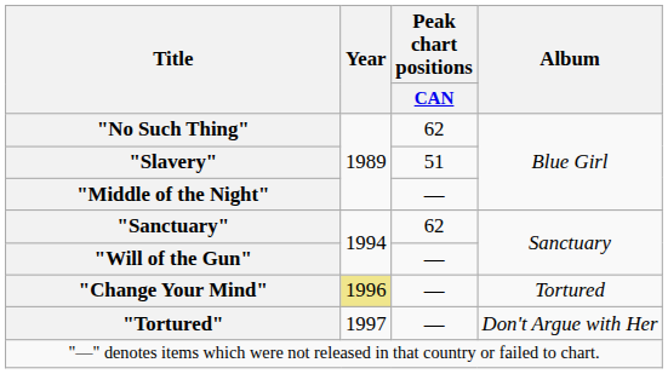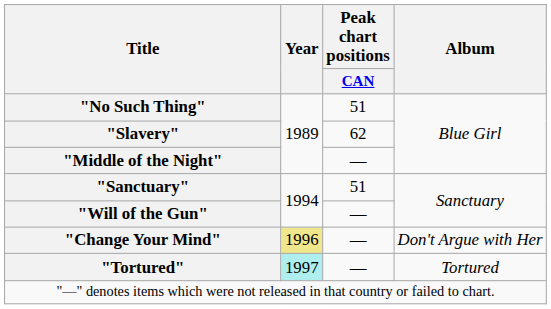"No Such Thing" | Peak chart positions / CAN: 62 -> 51
"Slavery" | Peak chart positions / CAN: 51 -> 62
"Sanctuary" | Peak chart positions / CAN: 62 -> 51
"Change Your Mind" | Album: Tortured -> Don't Argue with Her
"Tortured" | Year: no background -> paleturquoise background
"Tortured" | Album: Don't Argue with Her -> Tortured
